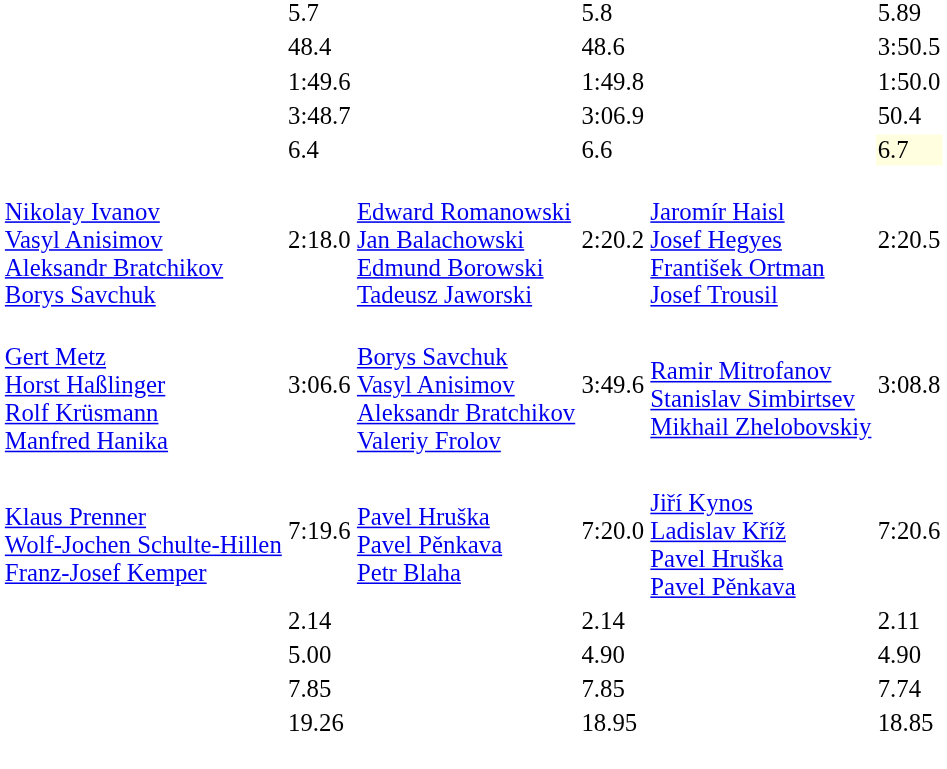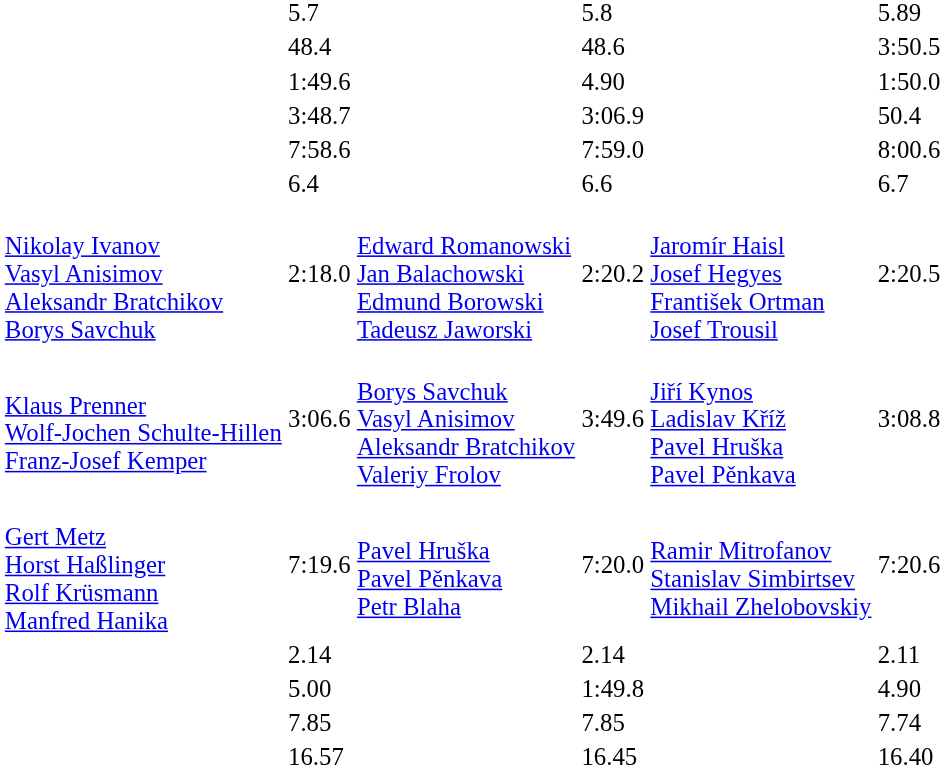1:49.6 | column 5: 1:49.8 -> 4.90
+ row: 7:58.6 | 7:59.0 | 8:00.6
6.4 | column 7: lightyellow background -> no background
3:06.6 | column 2: Gert Metz Horst Haßlinger Rolf Krüsmann Manfred Hanika -> Klaus Prenner Wolf-Jochen Schulte-Hillen Franz-Josef Kemper
3:06.6 | column 6: Ramir Mitrofanov Stanislav Simbirtsev Mikhail Zhelobovskiy -> Jiří Kynos Ladislav Kříž Pavel Hruška Pavel Pěnkava
7:19.6 | column 2: Klaus Prenner Wolf-Jochen Schulte-Hillen Franz-Josef Kemper -> Gert Metz Horst Haßlinger Rolf Krüsmann Manfred Hanika
7:19.6 | column 6: Jiří Kynos Ladislav Kříž Pavel Hruška Pavel Pěnkava -> Ramir Mitrofanov Stanislav Simbirtsev Mikhail Zhelobovskiy
5.00 | column 5: 4.90 -> 1:49.8
+ row: 16.57 | 16.45 | 16.40
- row: 19.26 | 18.95 | 18.85
